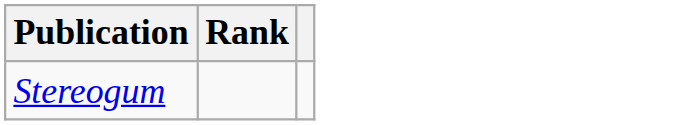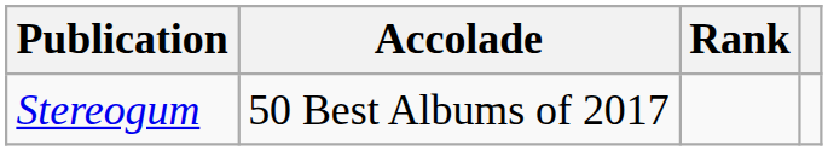+ column: Accolade | 50 Best Albums of 2017
